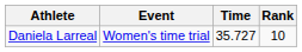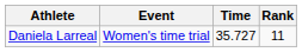Daniela Larreal | Rank: 10 -> 11
